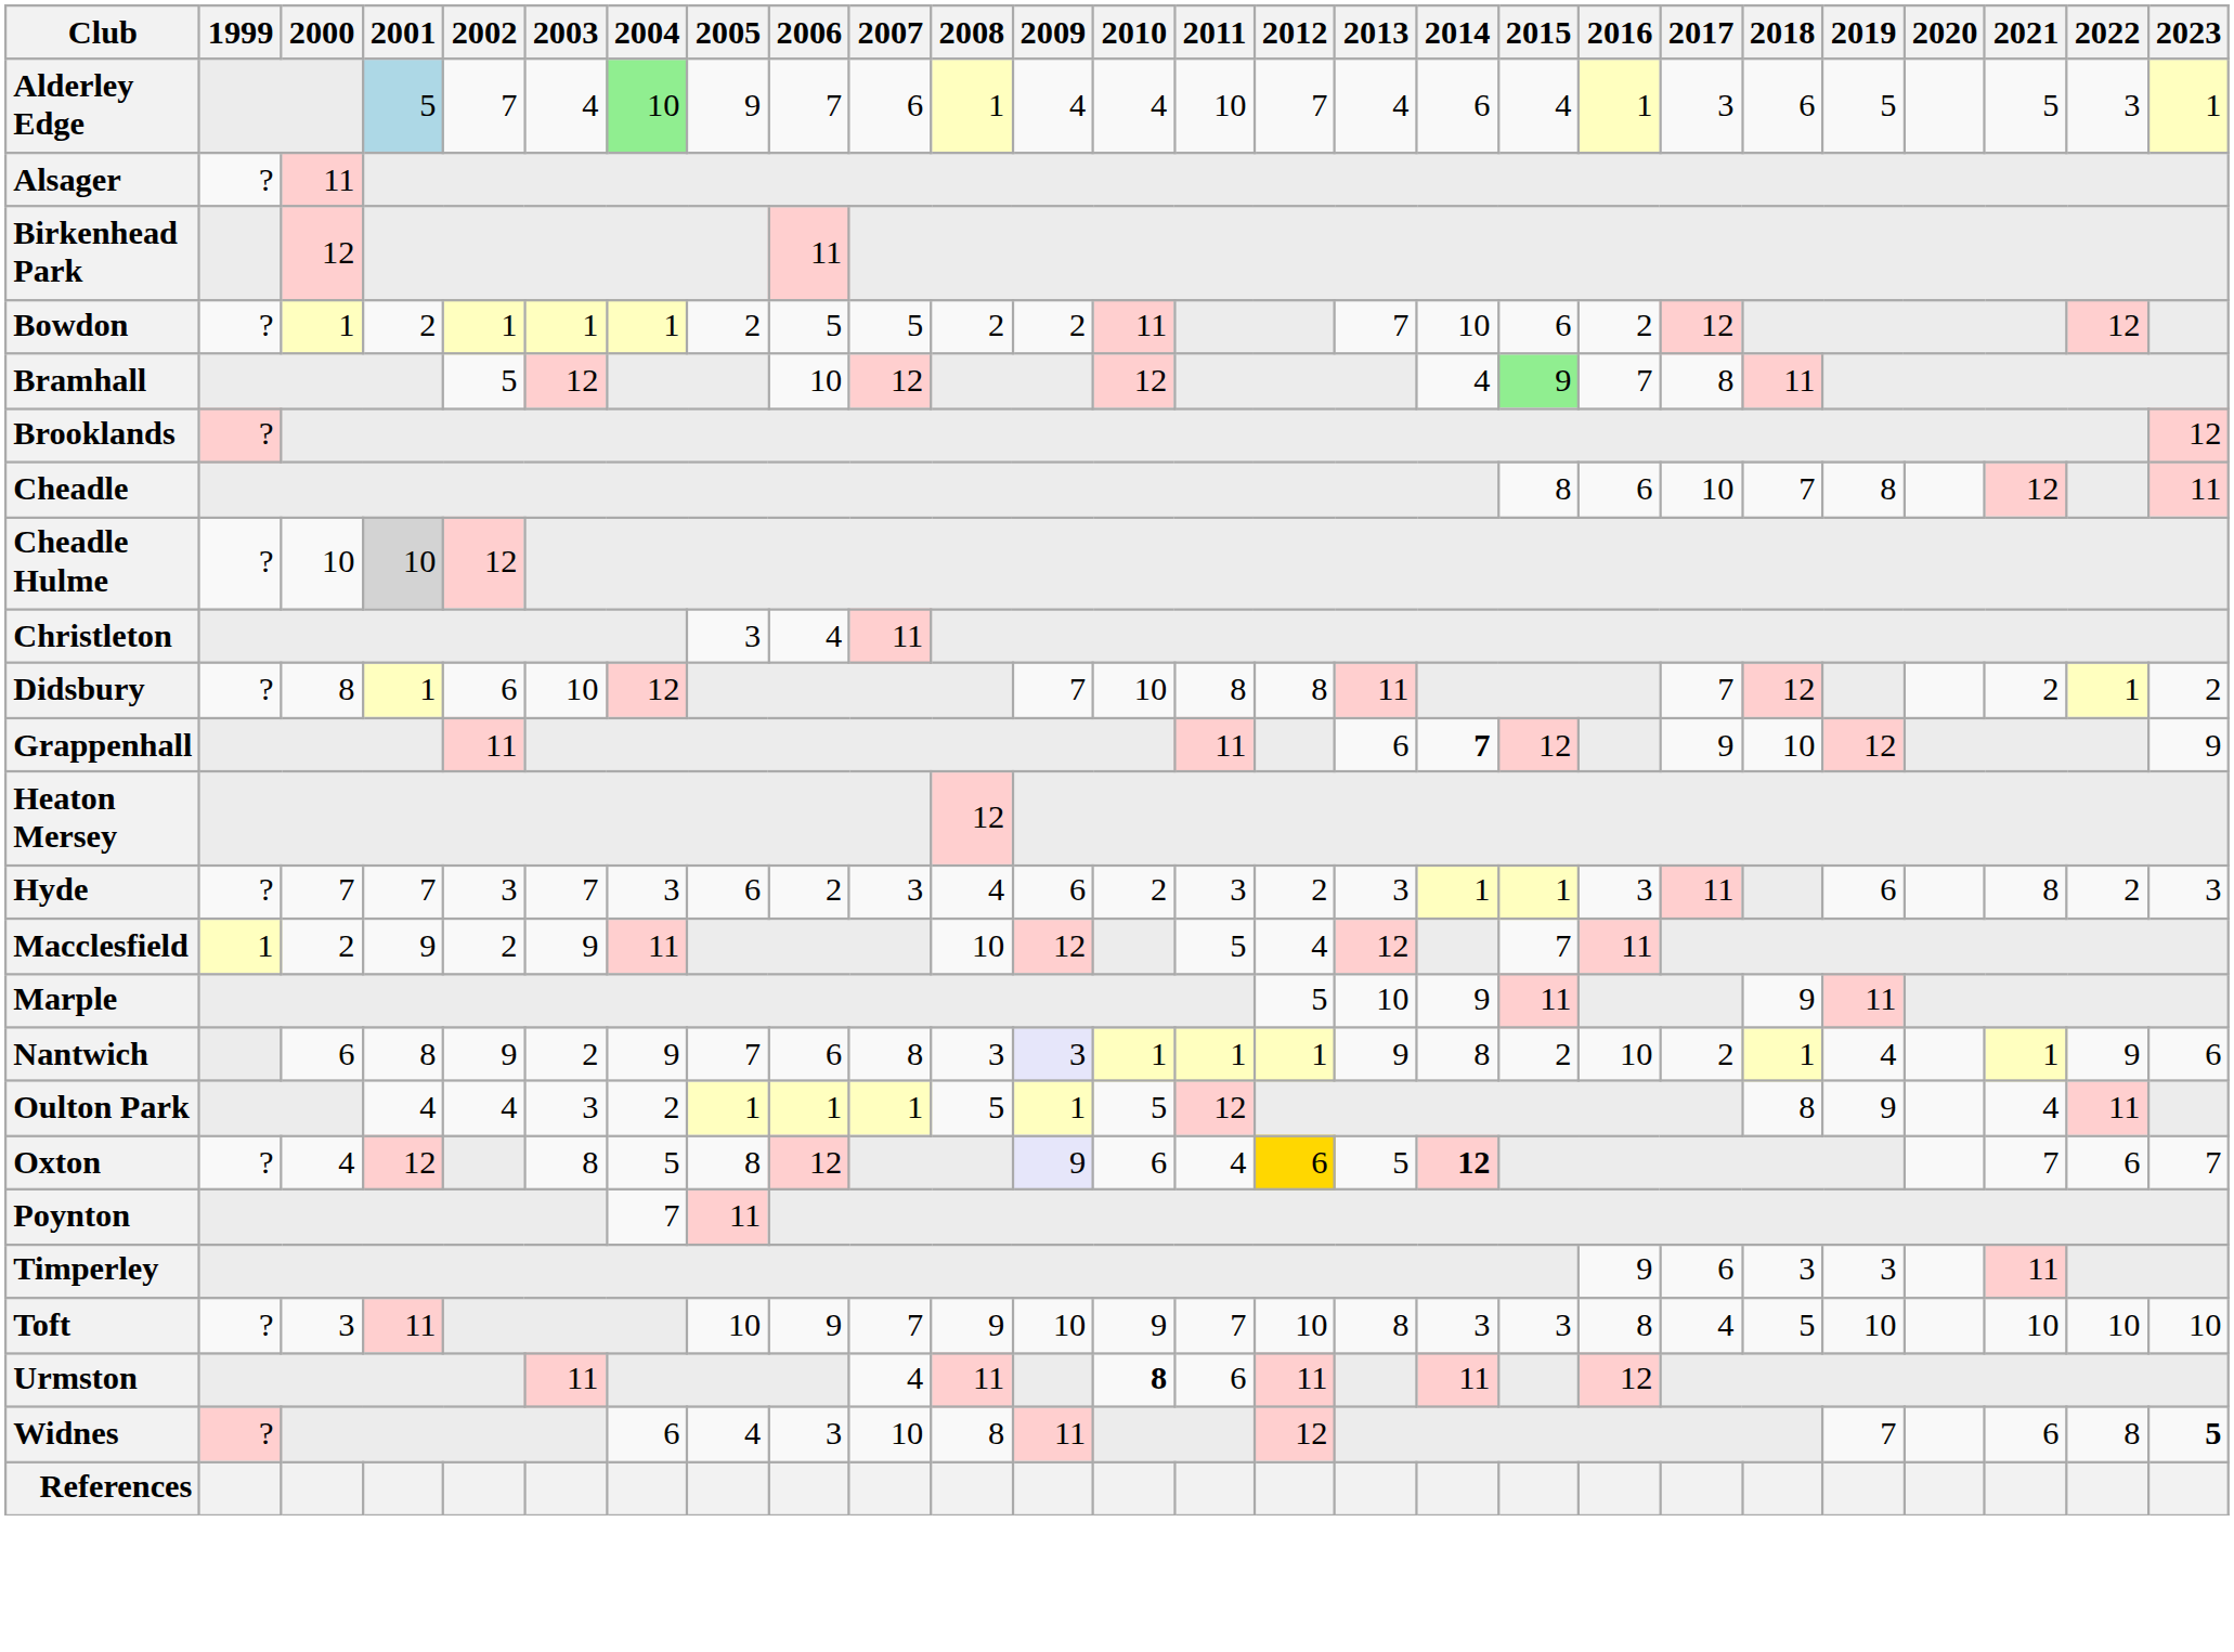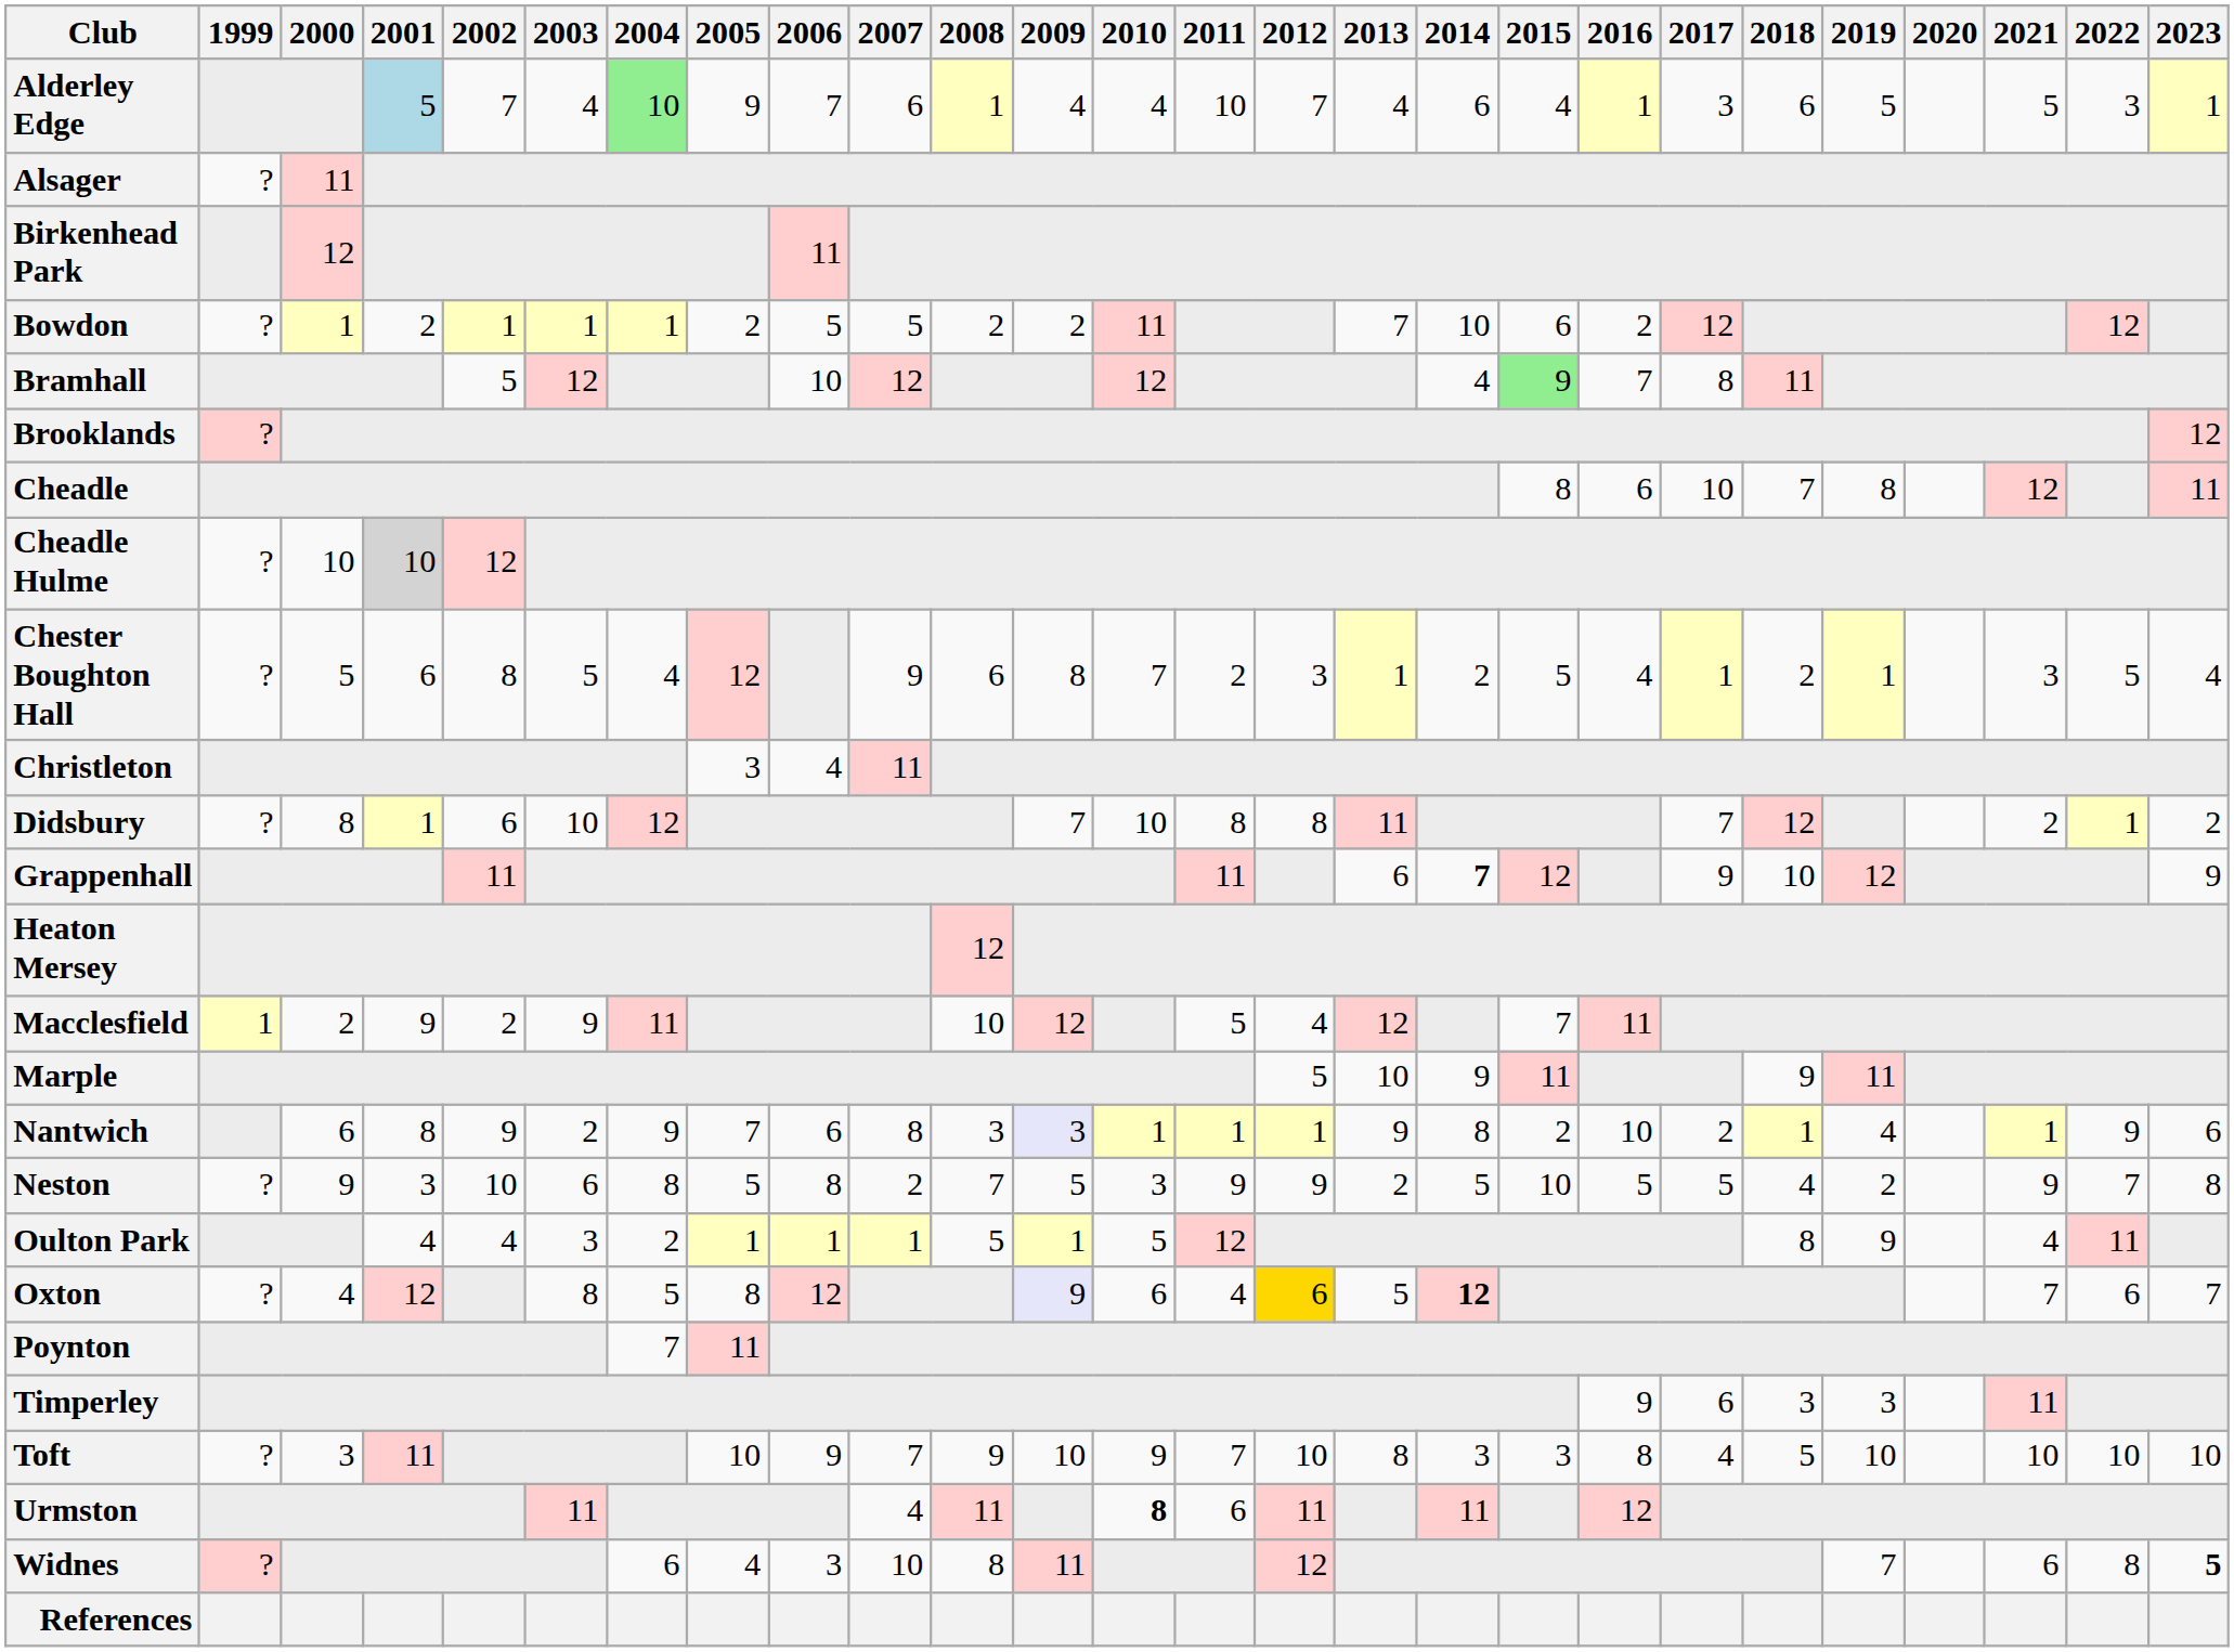+ row: Chester Boughton Hall | ? | 5 | 6 | 8 | 5 | 4 | 12 | 9 | 6 | 8 | 7 | 2 | 3 | 1 | 2 | 5 | 4 | 1 | 2 | 1 | 3 | 5 | 4
- row: Hyde | ? | 7 | 7 | 3 | 7 | 3 | 6 | 2 | 3 | 4 | 6 | 2 | 3 | 2 | 3 | 1 | 1 | 3 | 11 | 6 | 8 | 2 | 3
+ row: Neston | ? | 9 | 3 | 10 | 6 | 8 | 5 | 8 | 2 | 7 | 5 | 3 | 9 | 9 | 2 | 5 | 10 | 5 | 5 | 4 | 2 | 9 | 7 | 8
